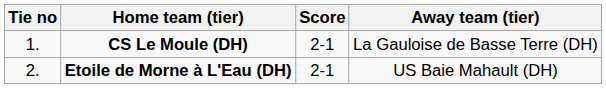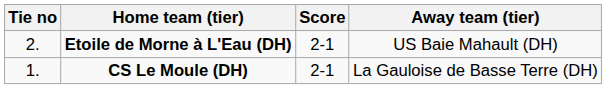rows swapped: CS Le Moule (DH) <-> Etoile de Morne à L'Eau (DH)
